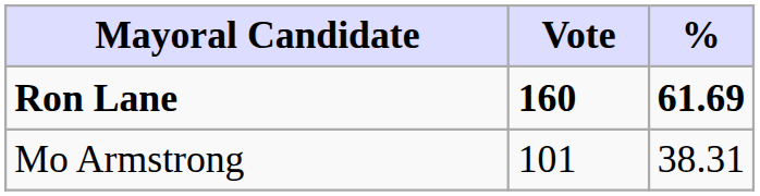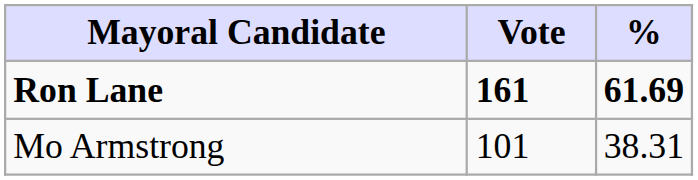Ron Lane | Vote: 160 -> 161
